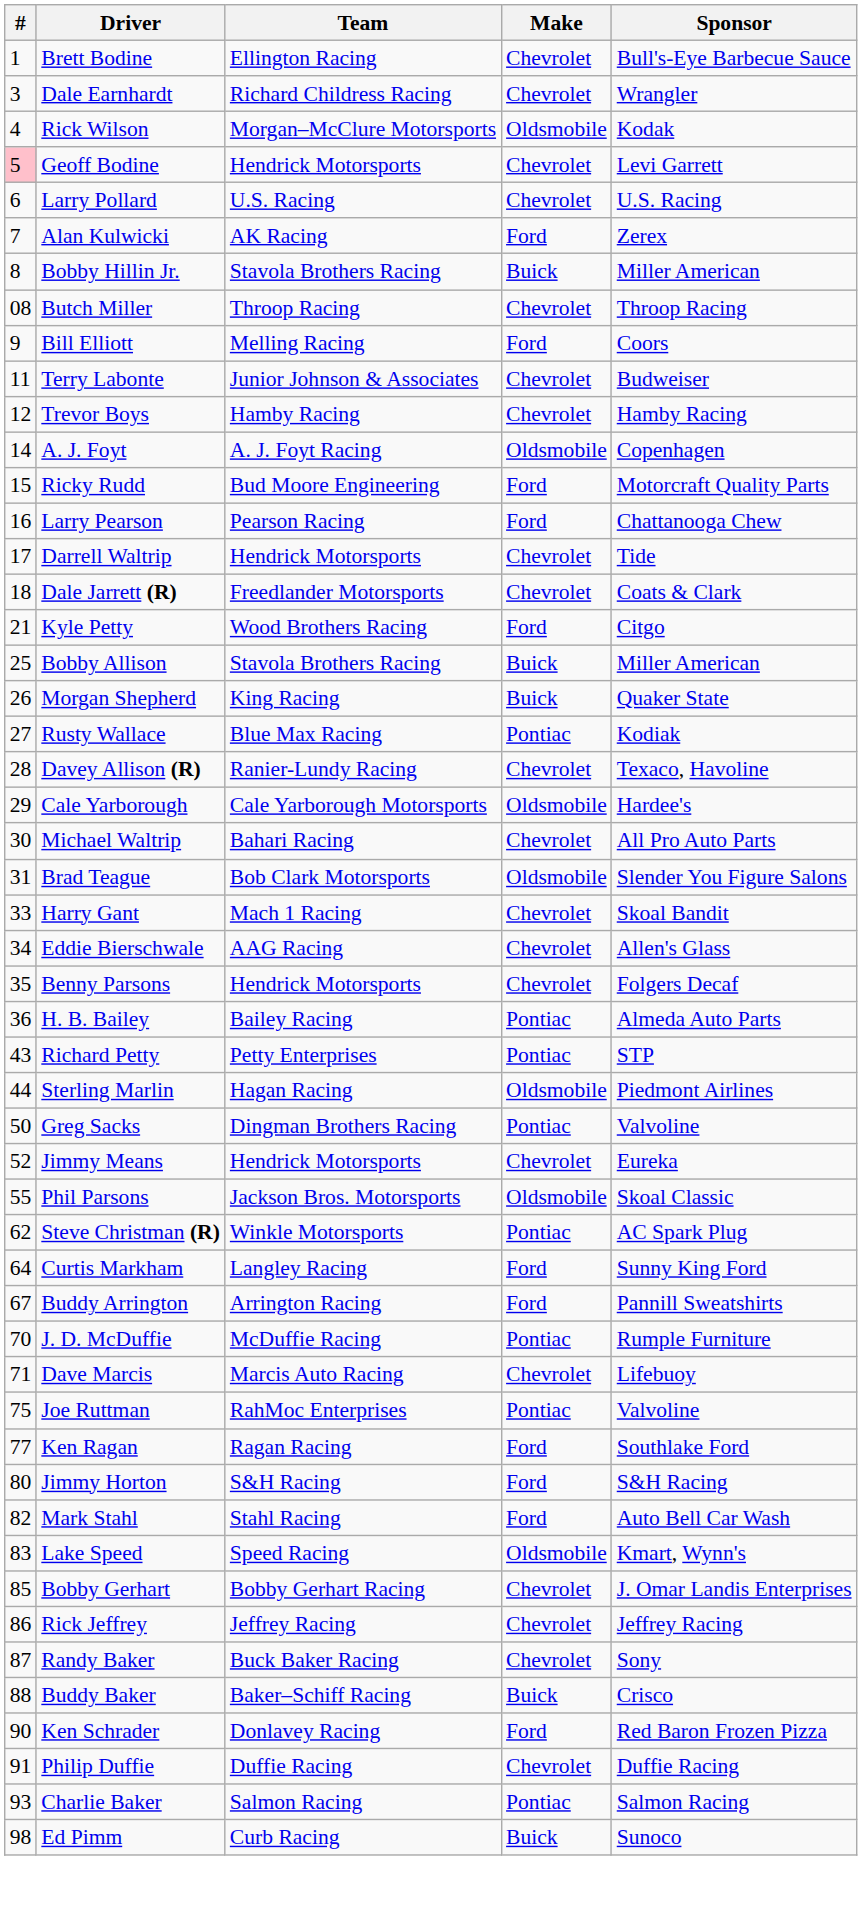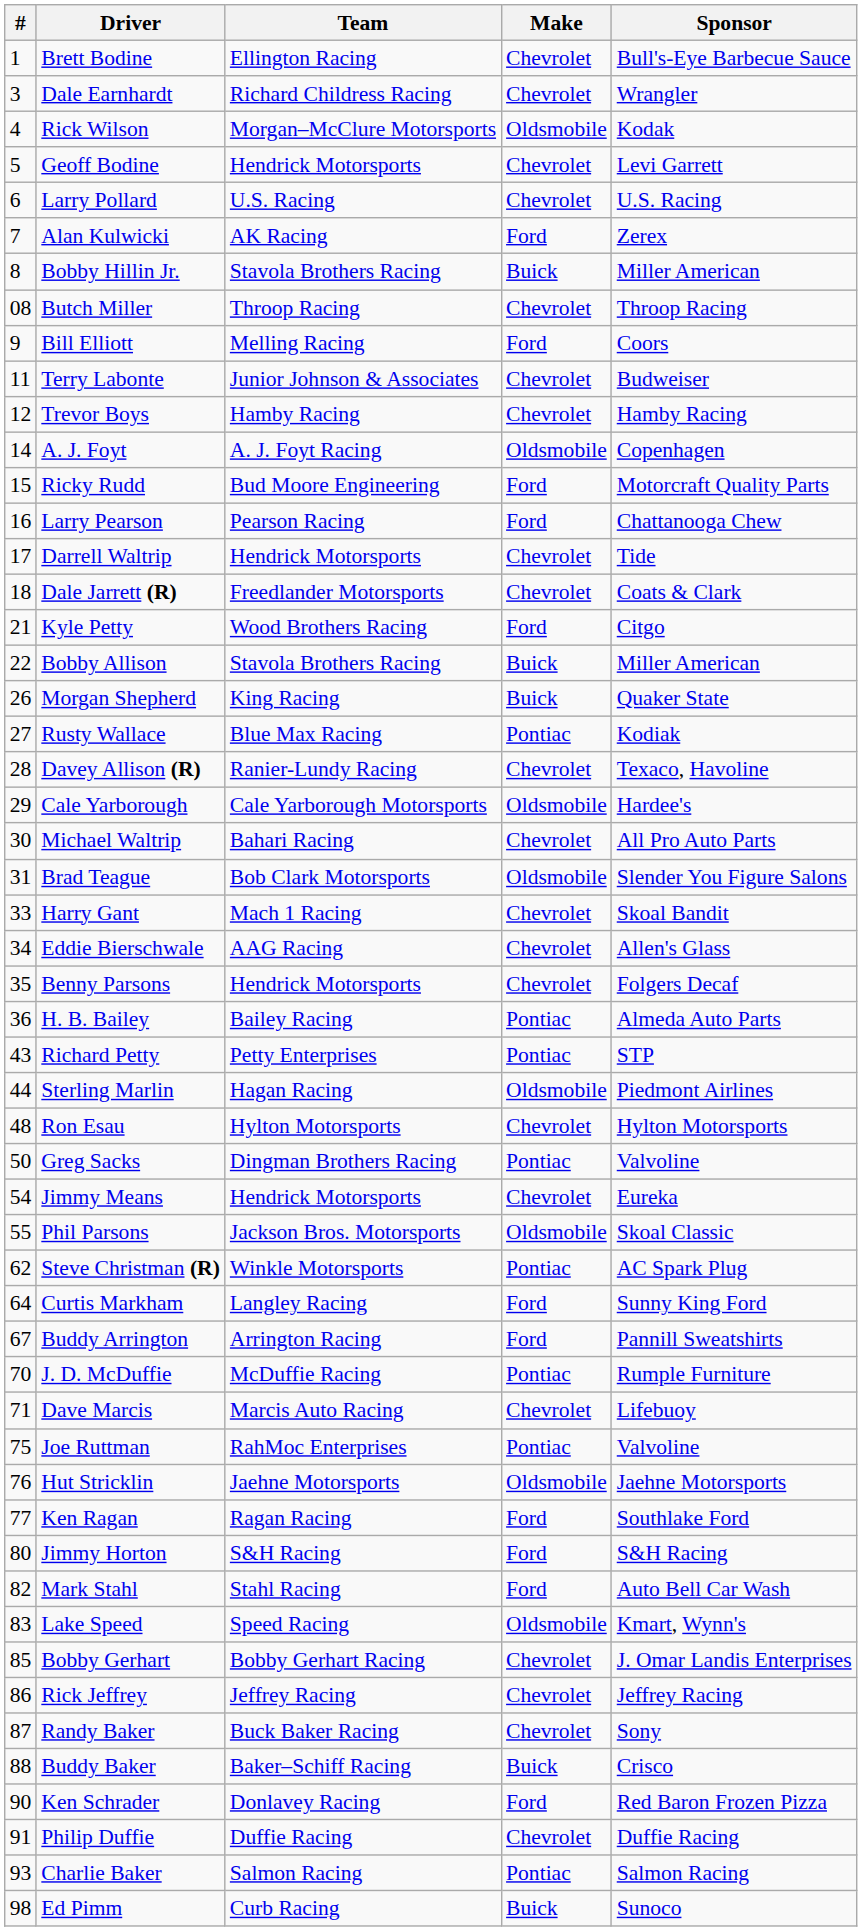Geoff Bodine | #: pink background -> no background
Bobby Allison | #: 25 -> 22
+ row: 48 | Ron Esau | Hylton Motorsports | Chevrolet | Hylton Motorsports
Jimmy Means | #: 52 -> 54
+ row: 76 | Hut Stricklin | Jaehne Motorsports | Oldsmobile | Jaehne Motorsports
